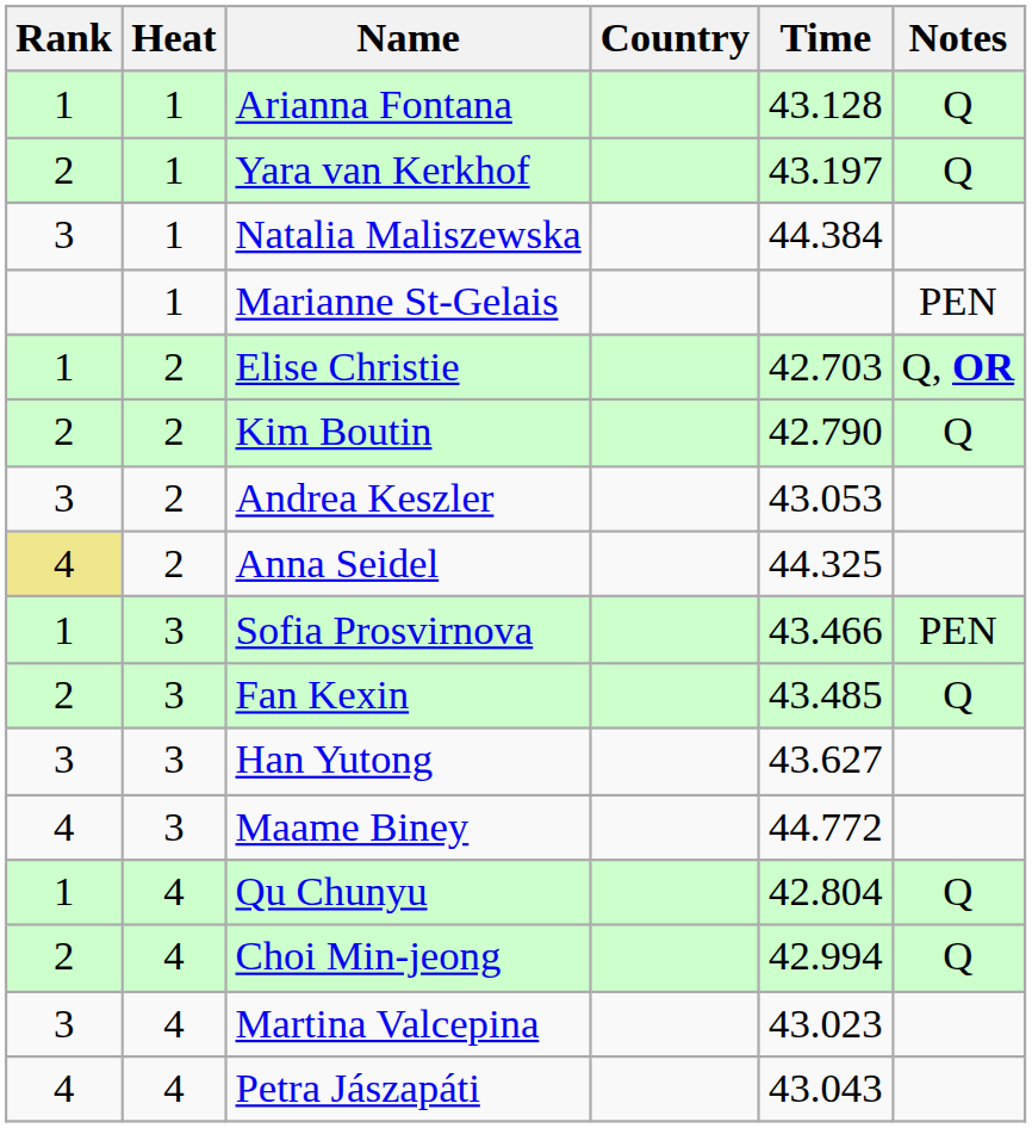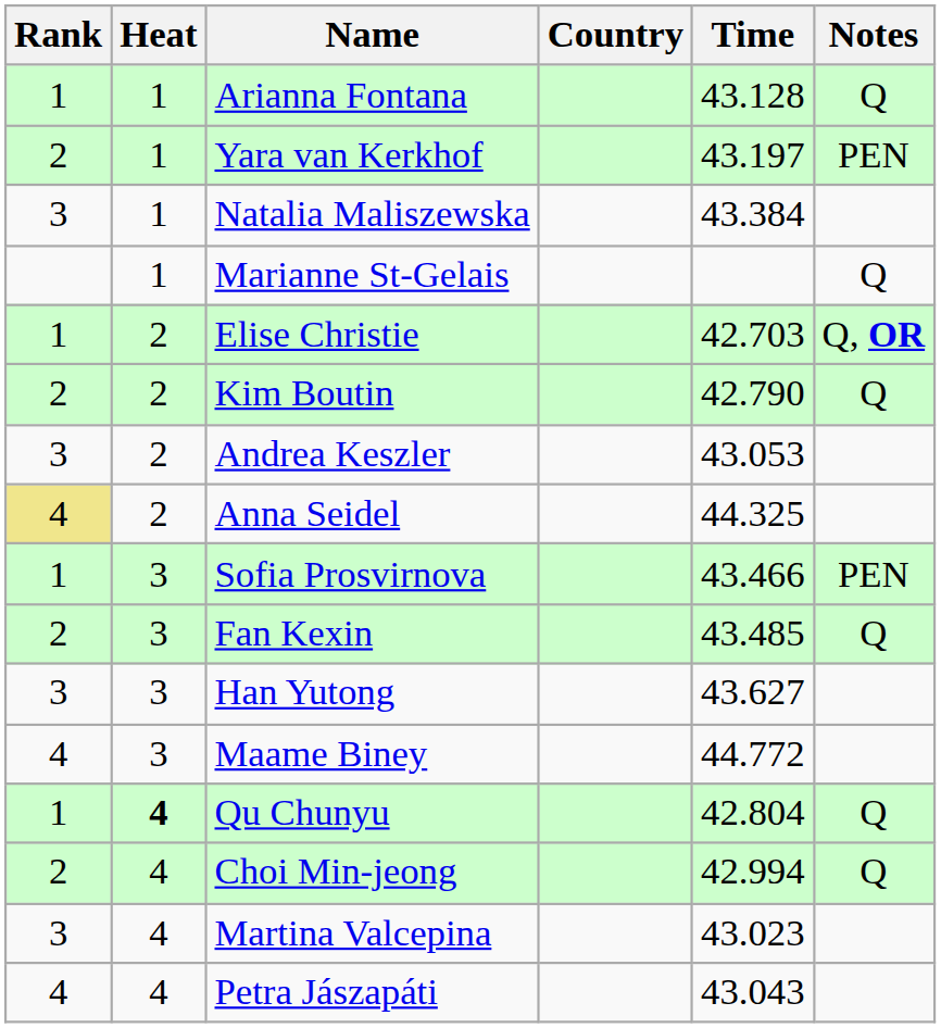Yara van Kerkhof | Notes: Q -> PEN
Natalia Maliszewska | Time: 44.384 -> 43.384
Marianne St-Gelais | Notes: PEN -> Q
Qu Chunyu | Heat: normal -> bold
